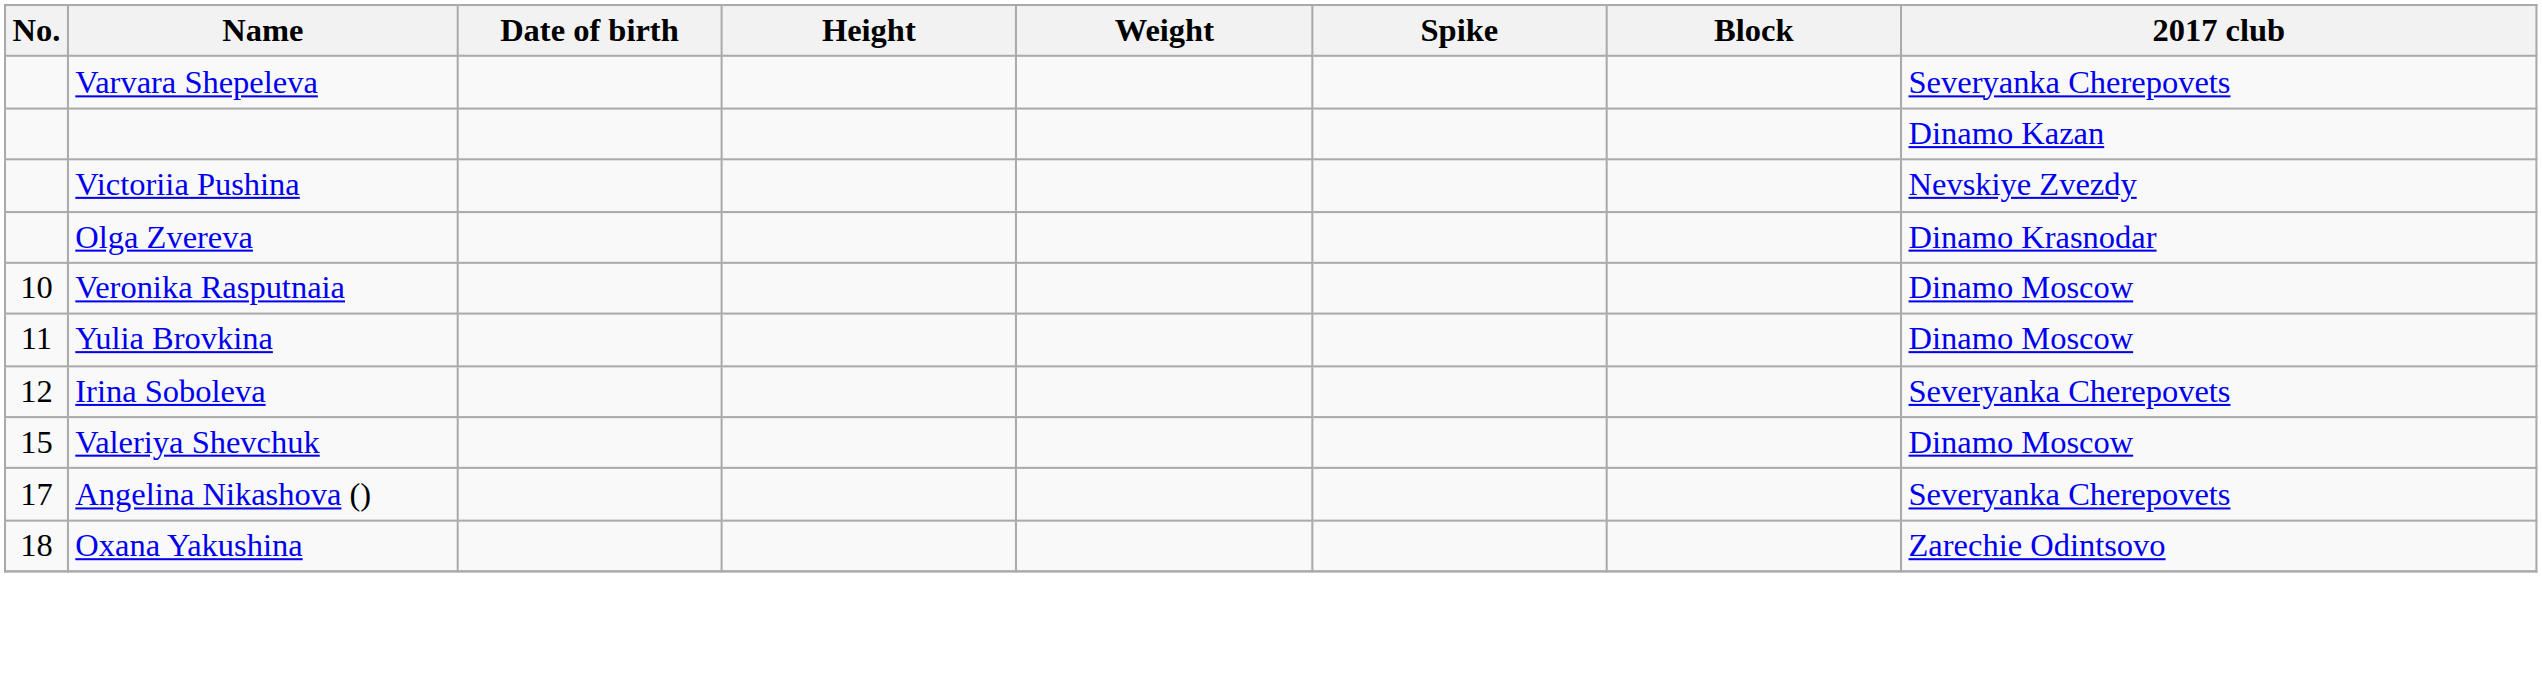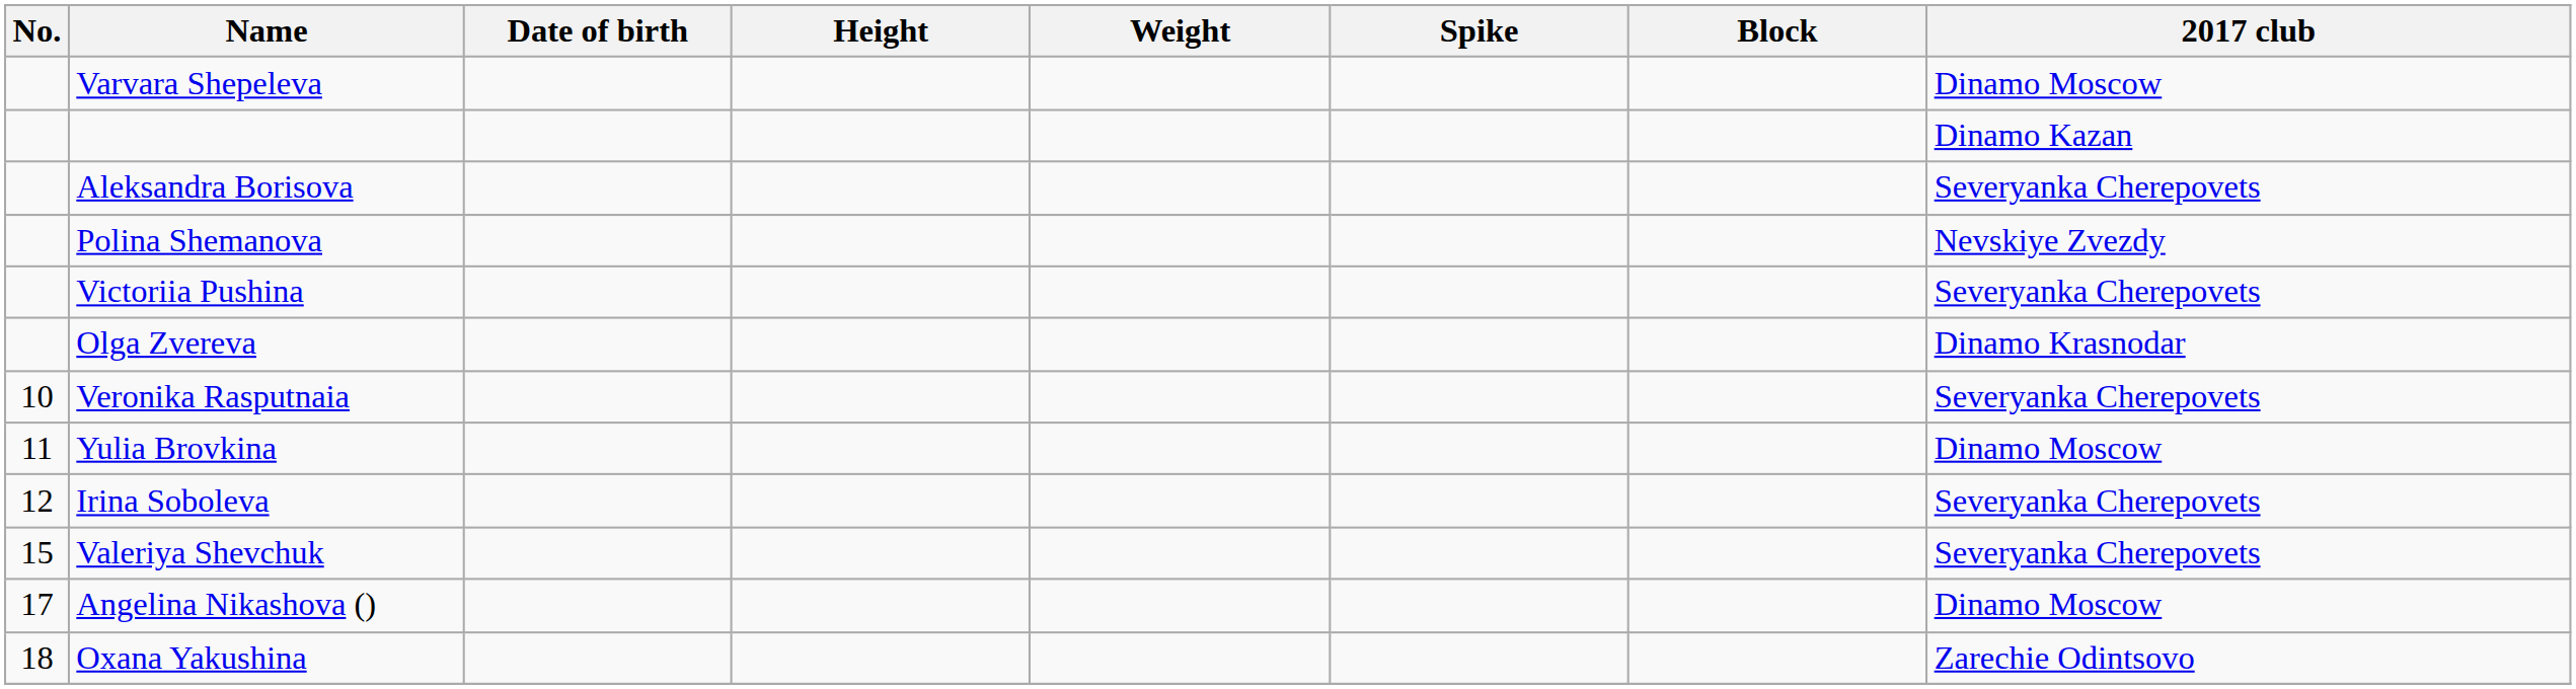Varvara Shepeleva | 2017 club: Severyanka Cherepovets -> Dinamo Moscow
+ row: Aleksandra Borisova | Severyanka Cherepovets
+ row: Polina Shemanova | Nevskiye Zvezdy
Victoriia Pushina | 2017 club: Nevskiye Zvezdy -> Severyanka Cherepovets
Veronika Rasputnaia | 2017 club: Dinamo Moscow -> Severyanka Cherepovets
Valeriya Shevchuk | 2017 club: Dinamo Moscow -> Severyanka Cherepovets
Angelina Nikashova () | 2017 club: Severyanka Cherepovets -> Dinamo Moscow
